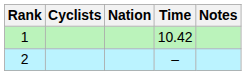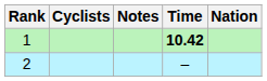columns swapped: Nation <-> Notes
1 | Time: normal -> bold
